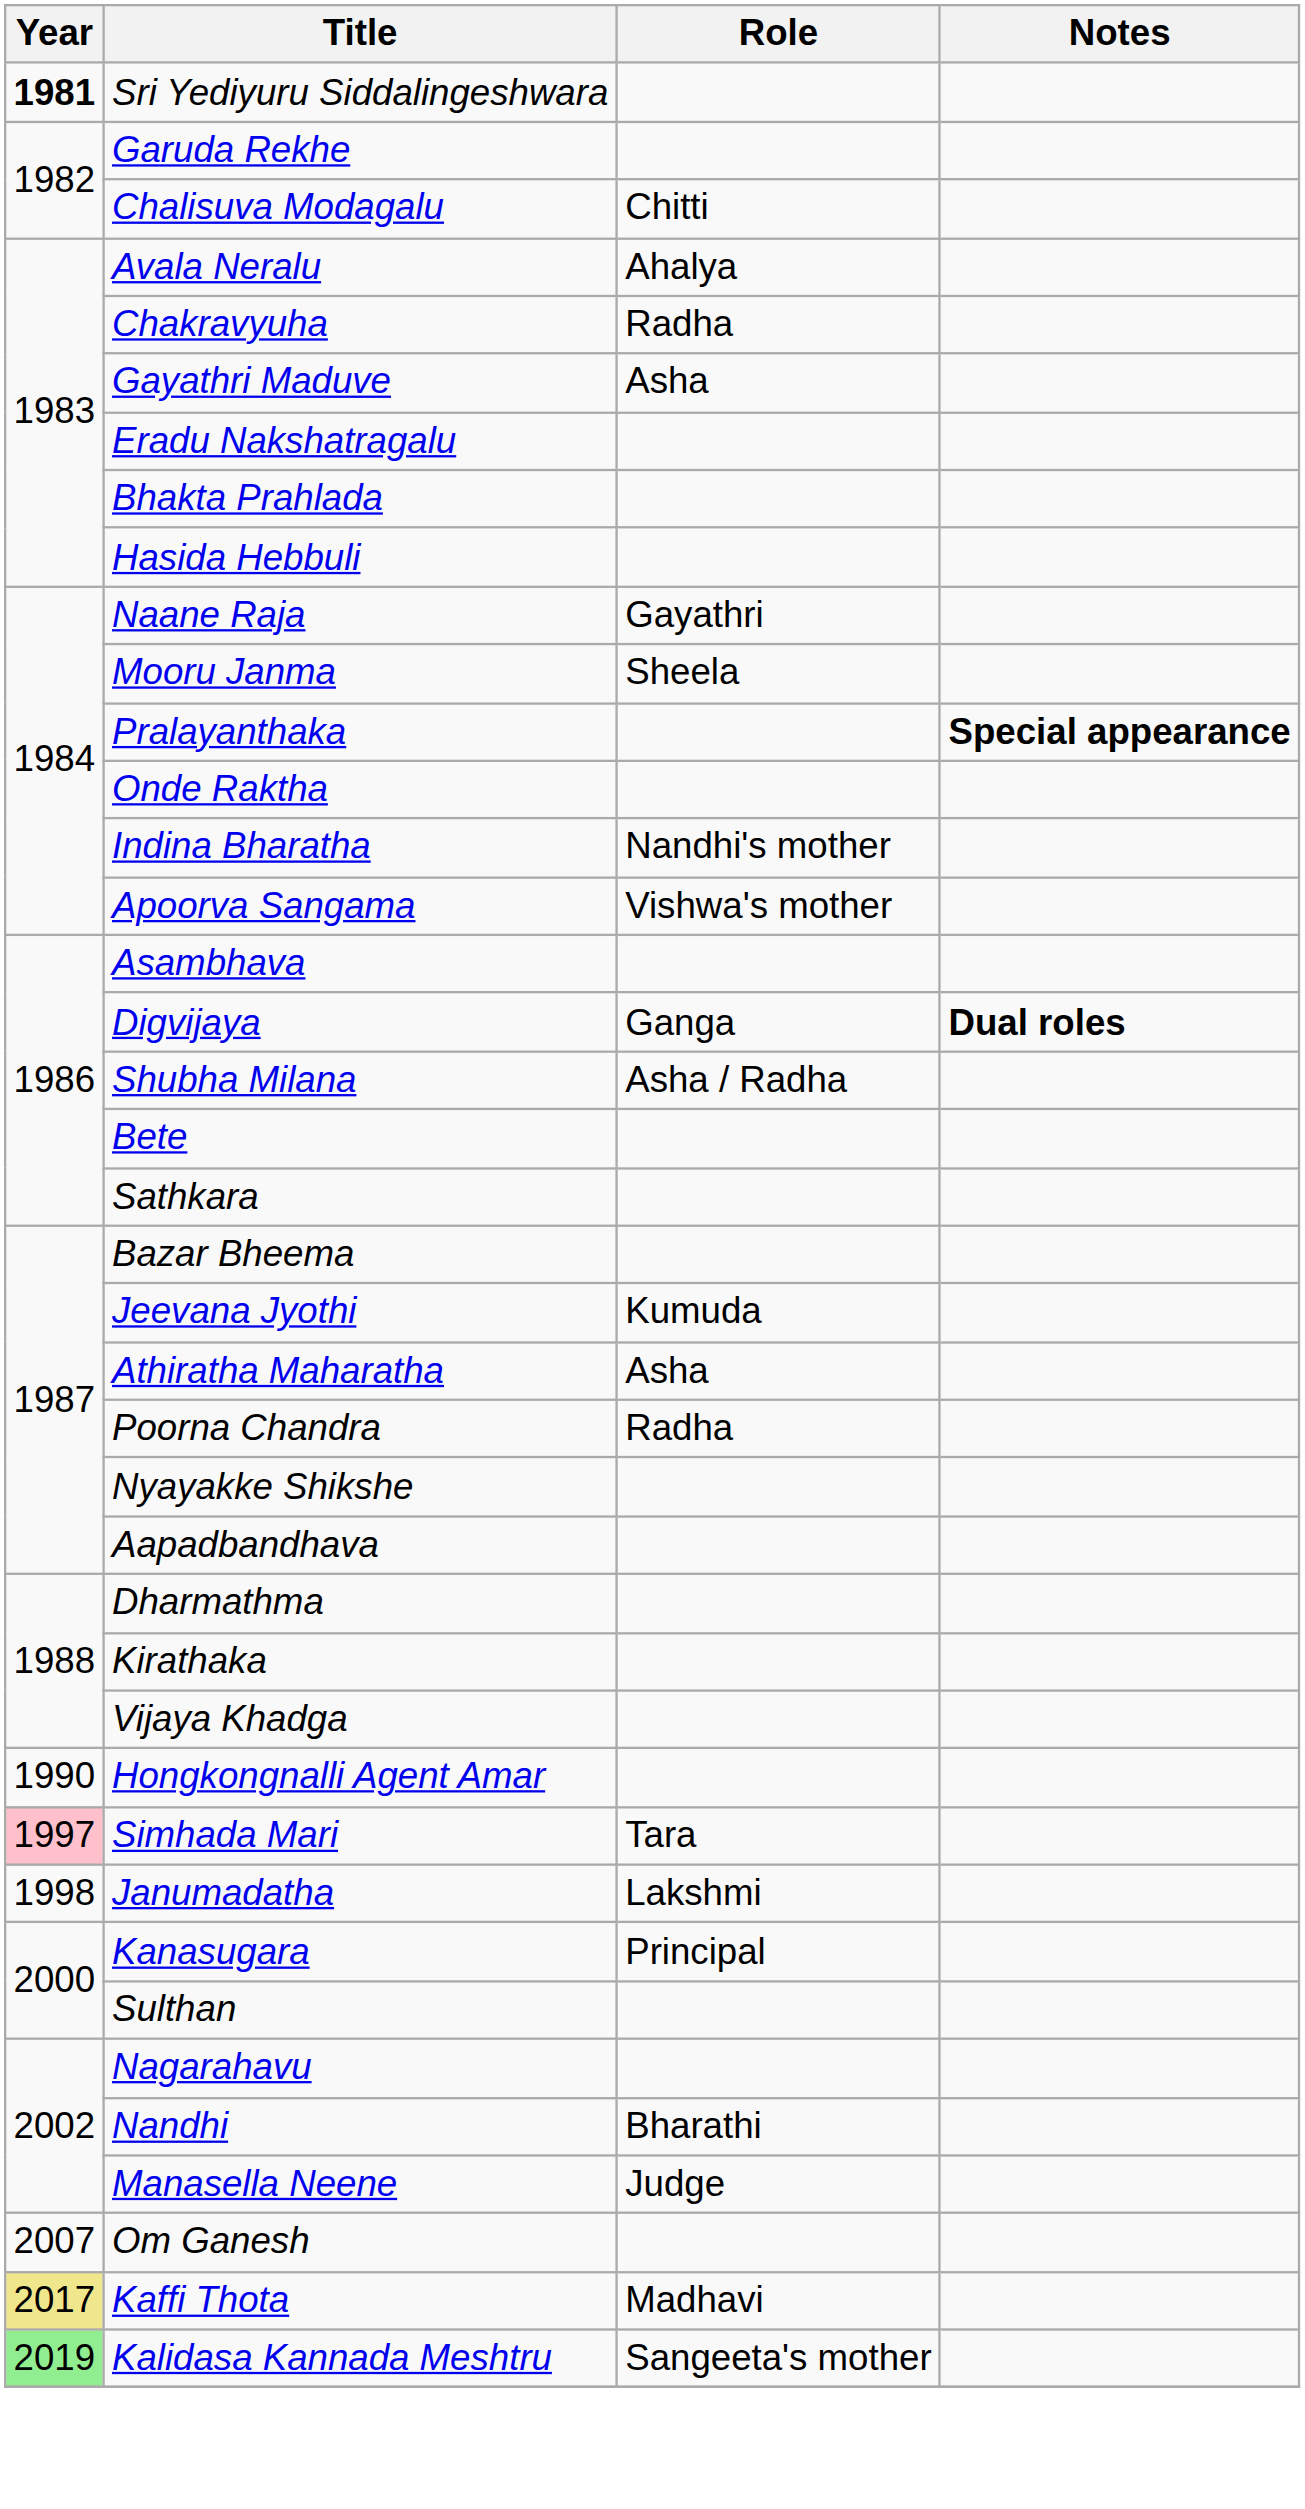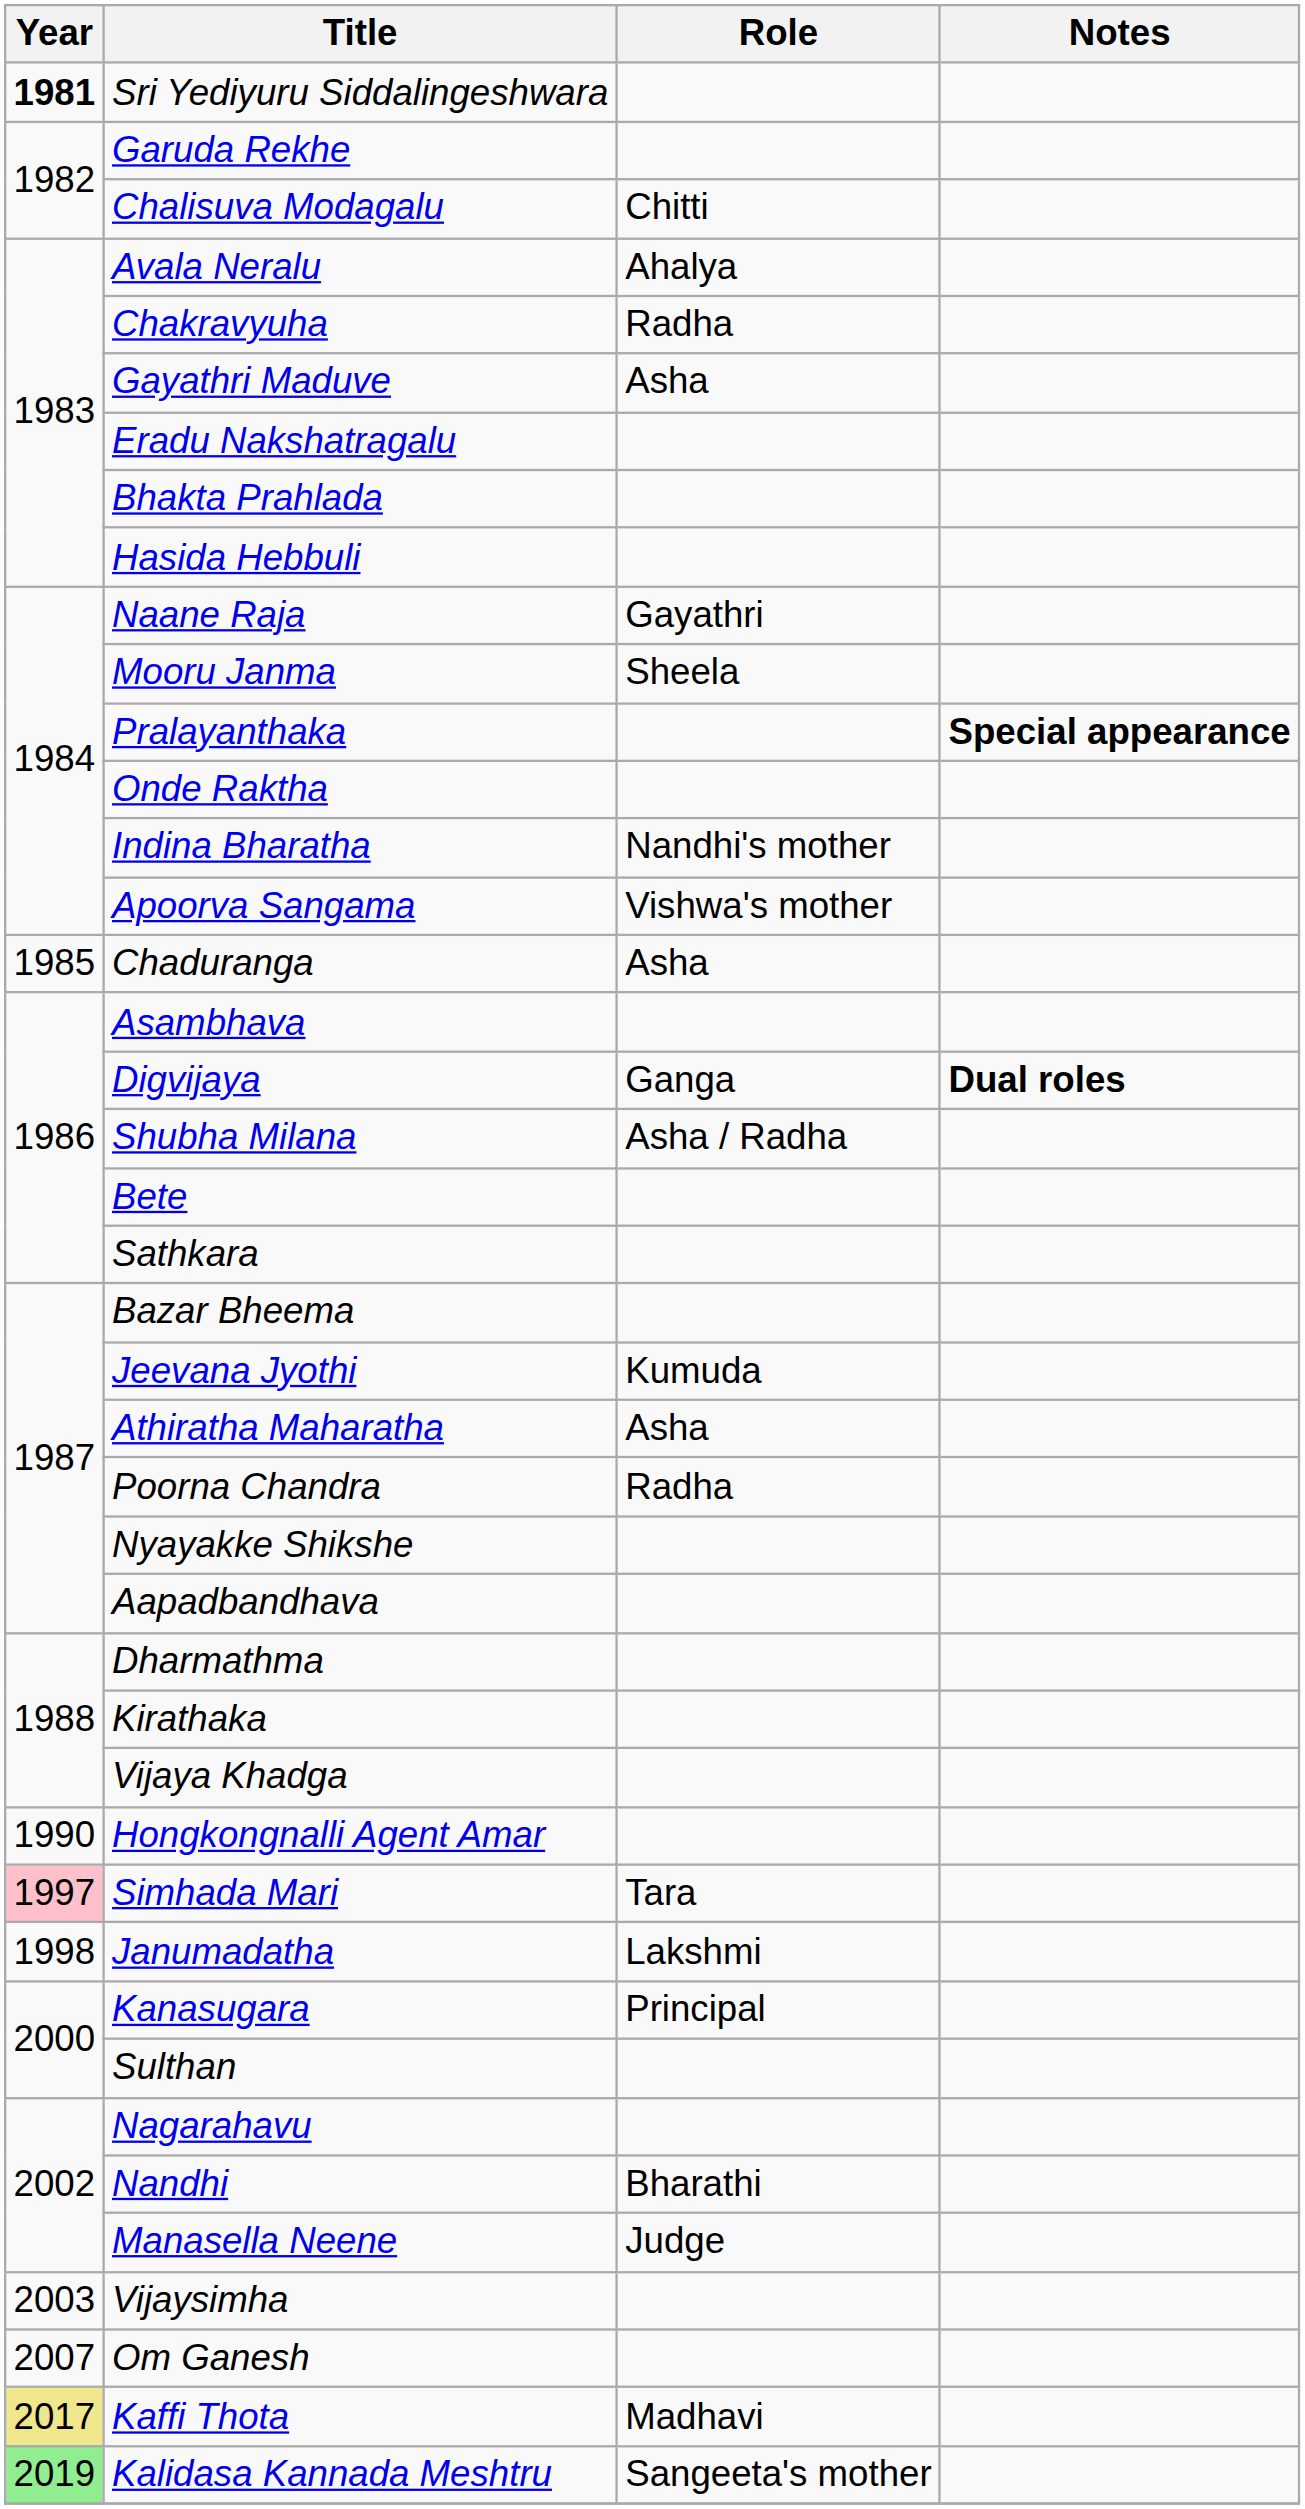+ row: 1985 | Chaduranga | Asha
+ row: 2003 | Vijaysimha
